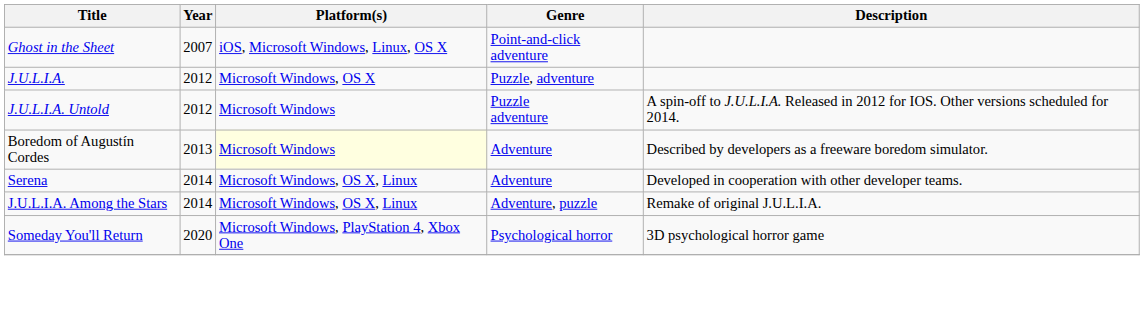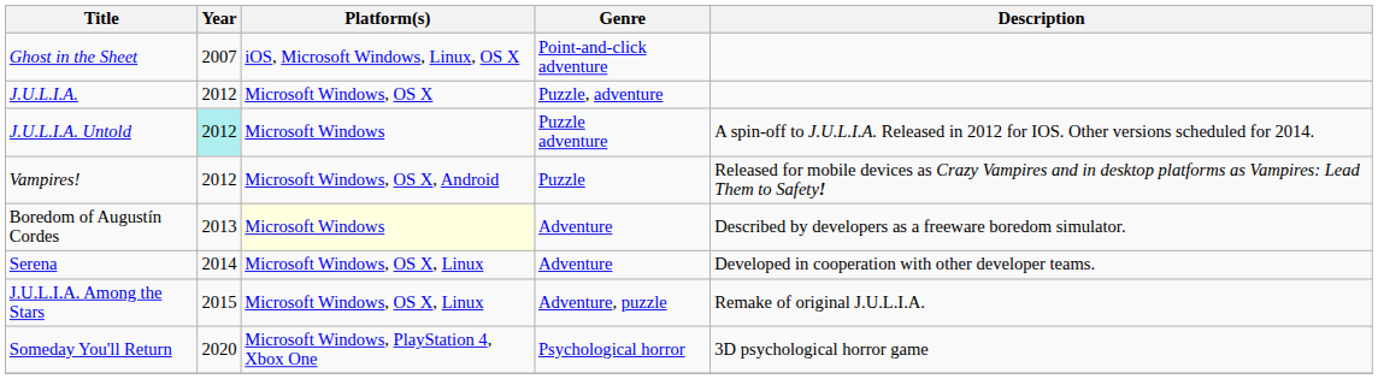J.U.L.I.A. Untold | Year: no background -> paleturquoise background
+ row: Vampires! | 2012 | Microsoft Windows, OS X, Android | Puzzle | Released for mobile devices as Crazy Vampires and in desktop platforms as Vampires: Lead Them to Safety!
J.U.L.I.A. Among the Stars | Year: 2014 -> 2015
